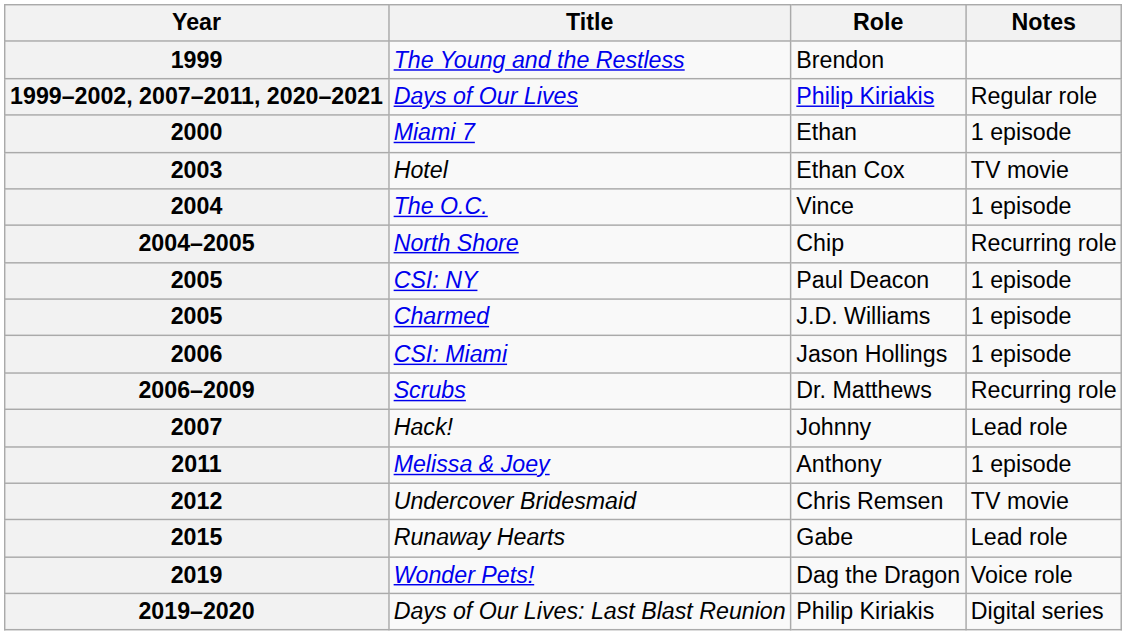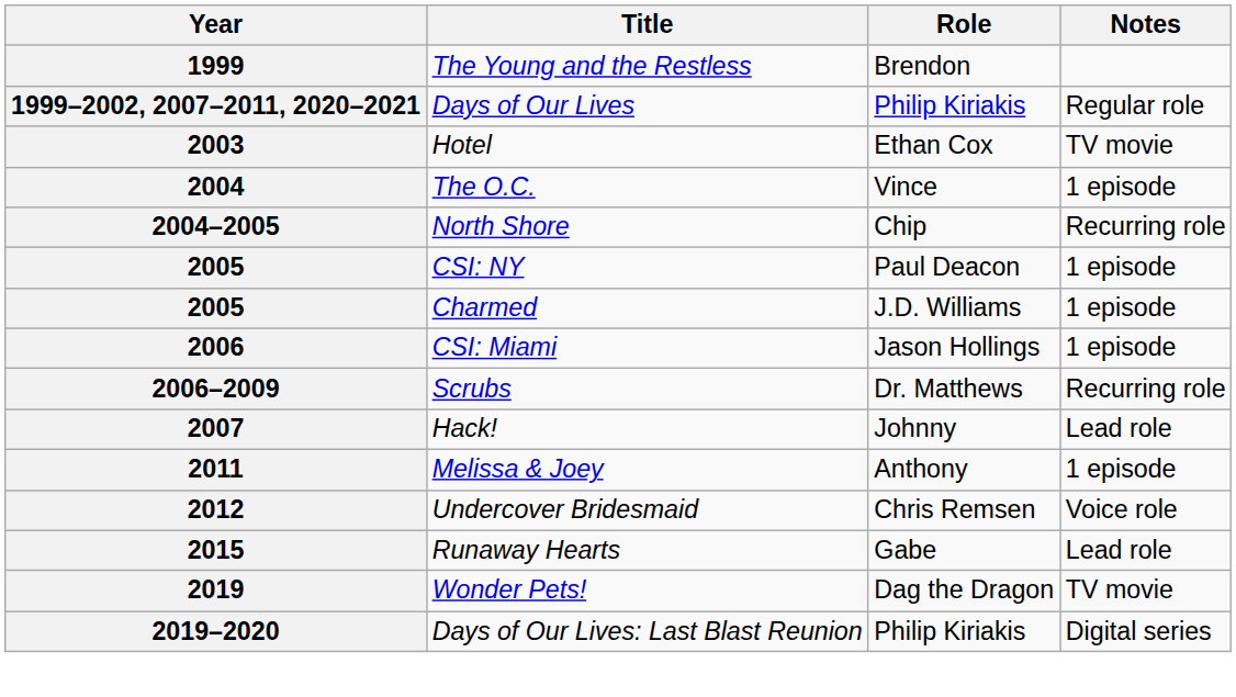- row: 2000 | Miami 7 | Ethan | 1 episode
2012 | Notes: TV movie -> Voice role
2019 | Notes: Voice role -> TV movie
